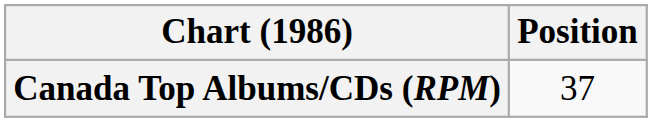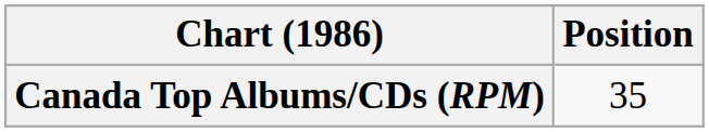Canada Top Albums/CDs (RPM) | Position: 37 -> 35
